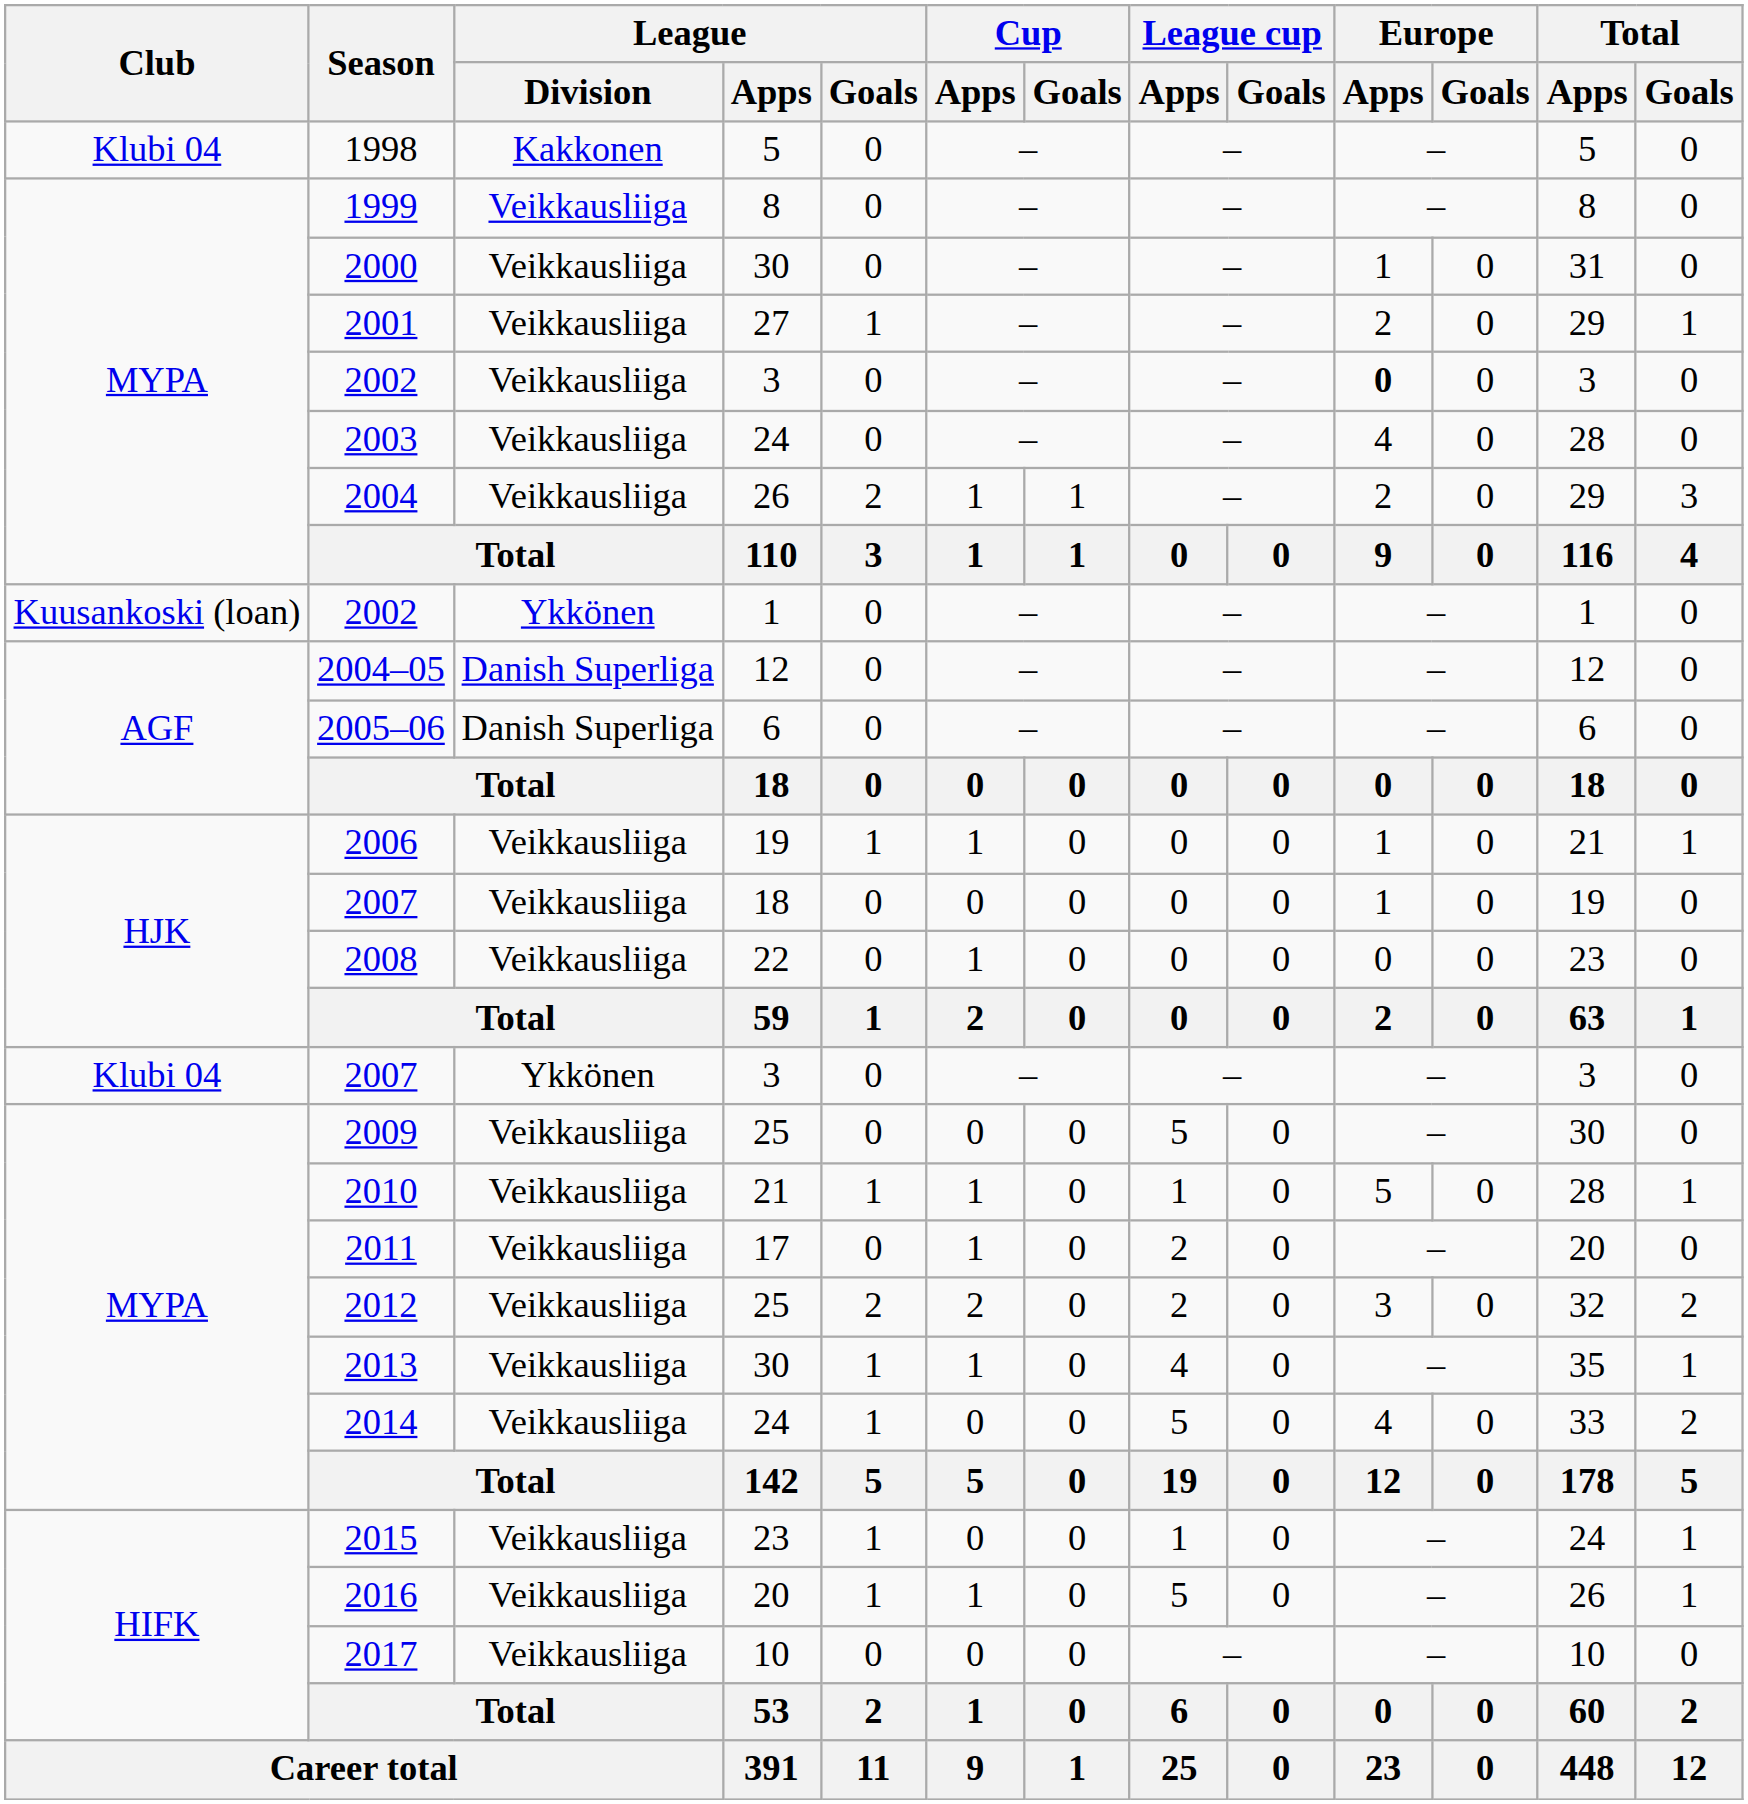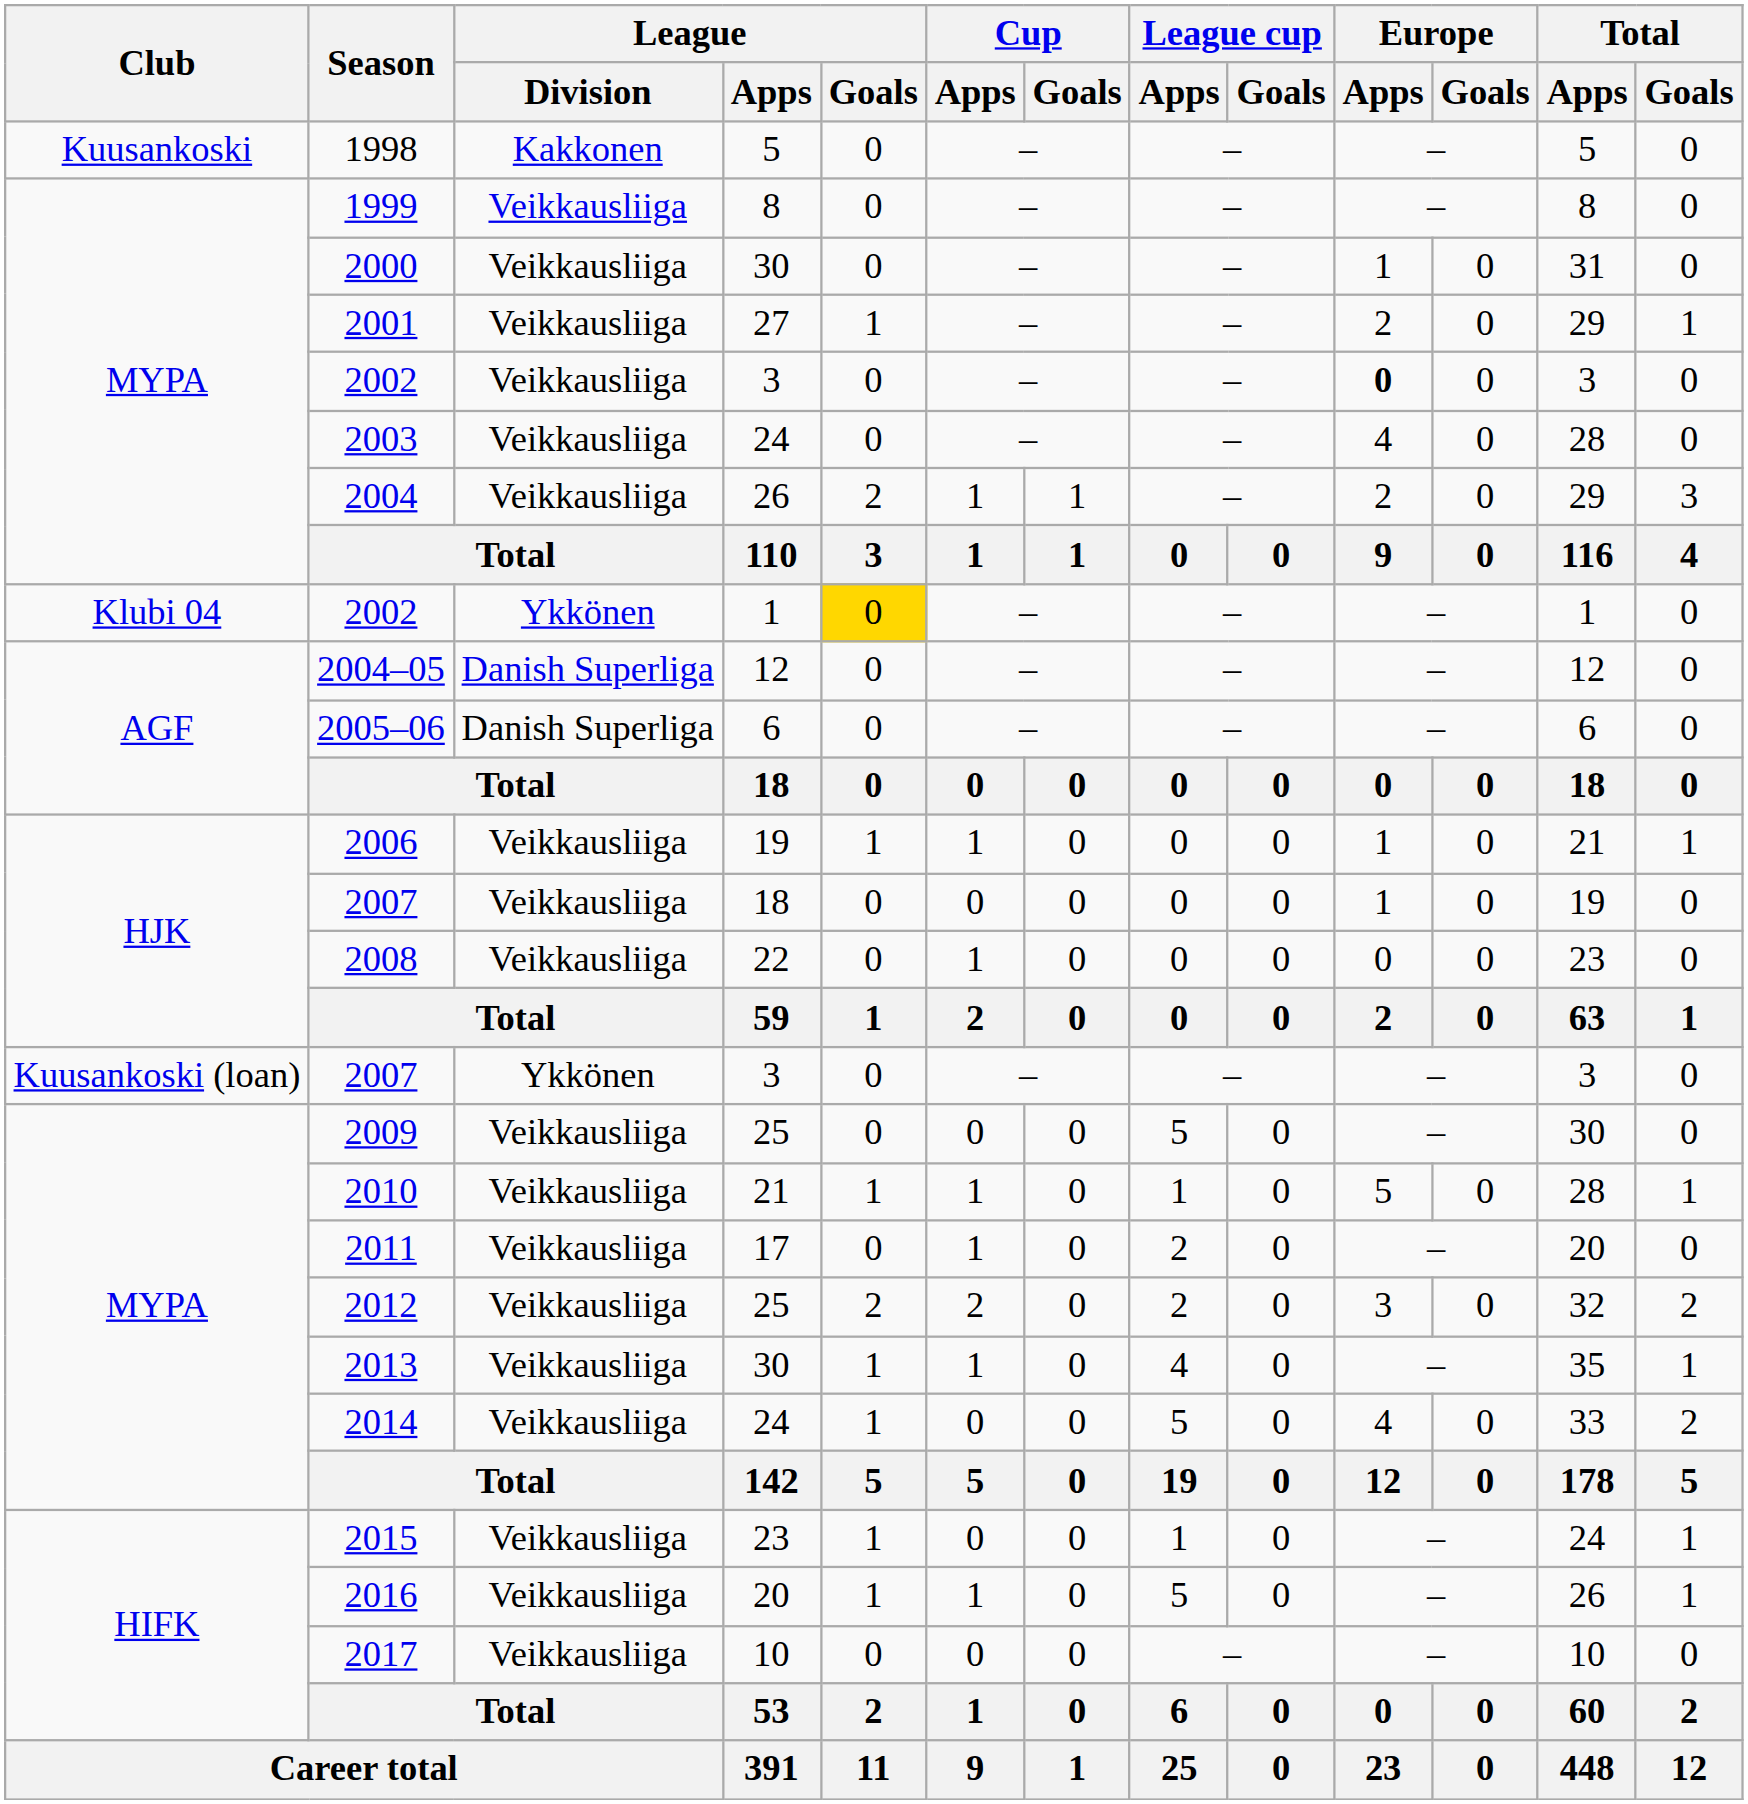1998 | Club: Klubi 04 -> Kuusankoski
2002 / 1 | Club: Kuusankoski (loan) -> Klubi 04
2002 / 1 | League / Goals: no background -> gold background
2007 / 3 | Club: Klubi 04 -> Kuusankoski (loan)
